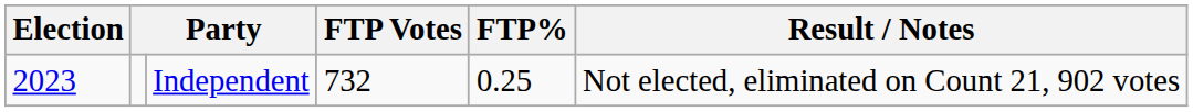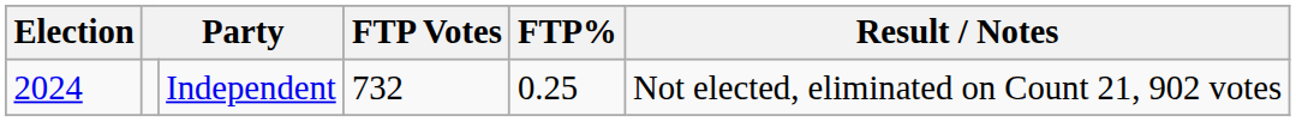Independent | Election: 2023 -> 2024
